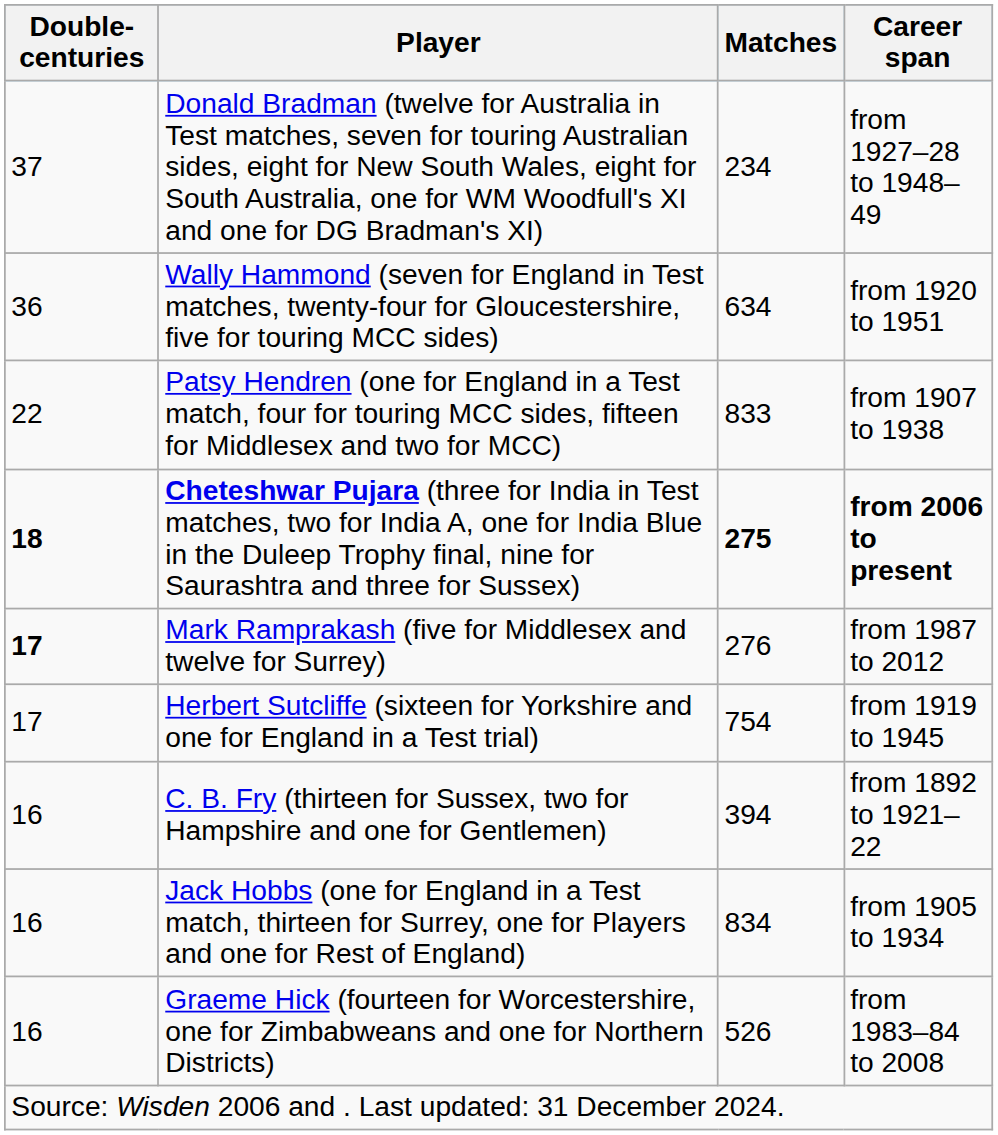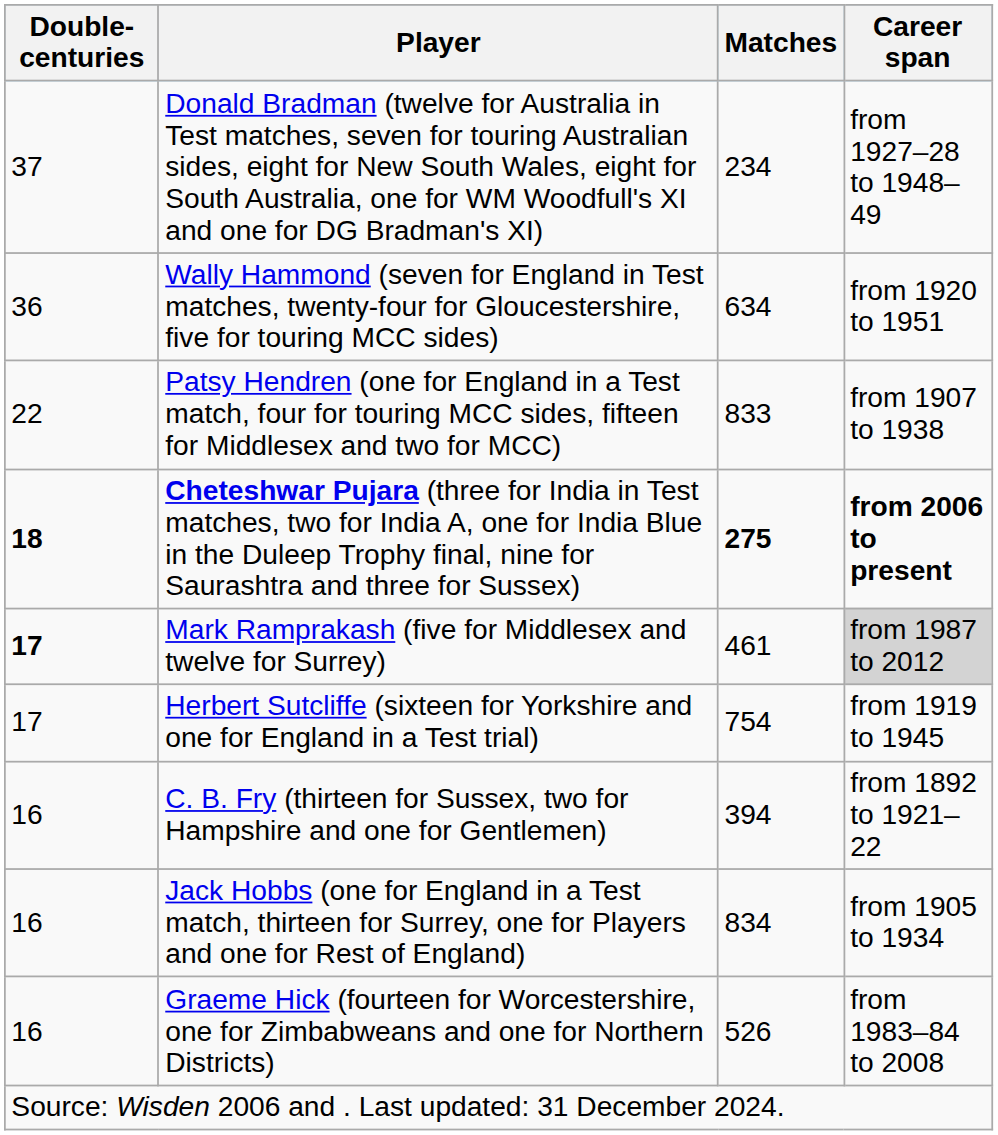Mark Ramprakash (five for Middlesex and twelve for Surrey) | Matches: 276 -> 461
Mark Ramprakash (five for Middlesex and twelve for Surrey) | Career span: no background -> lightgrey background
